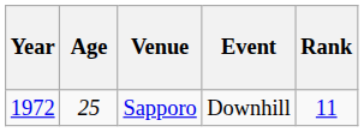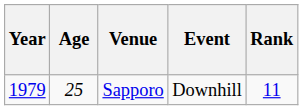Sapporo | Year: 1972 -> 1979
